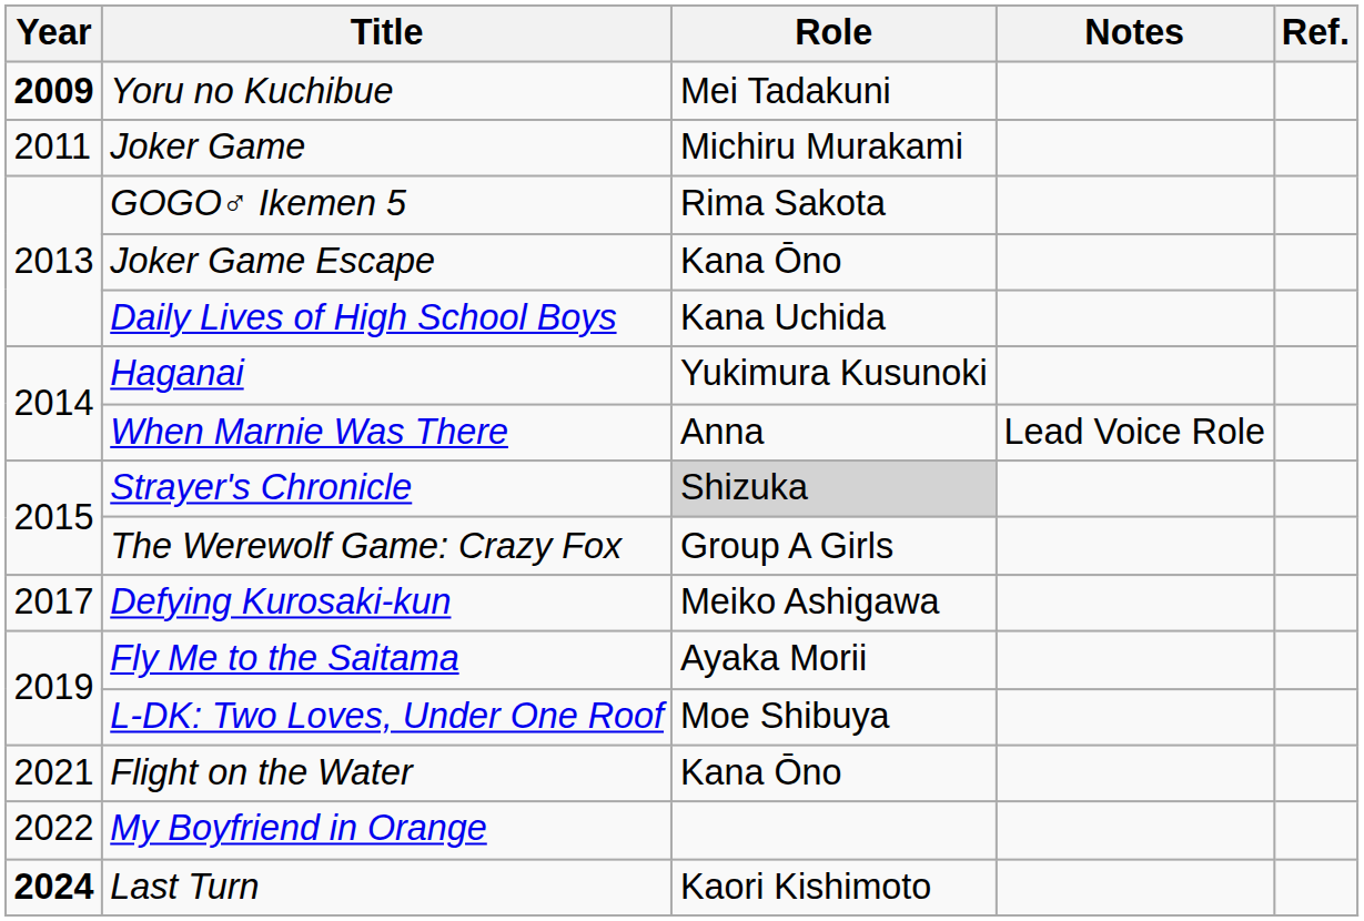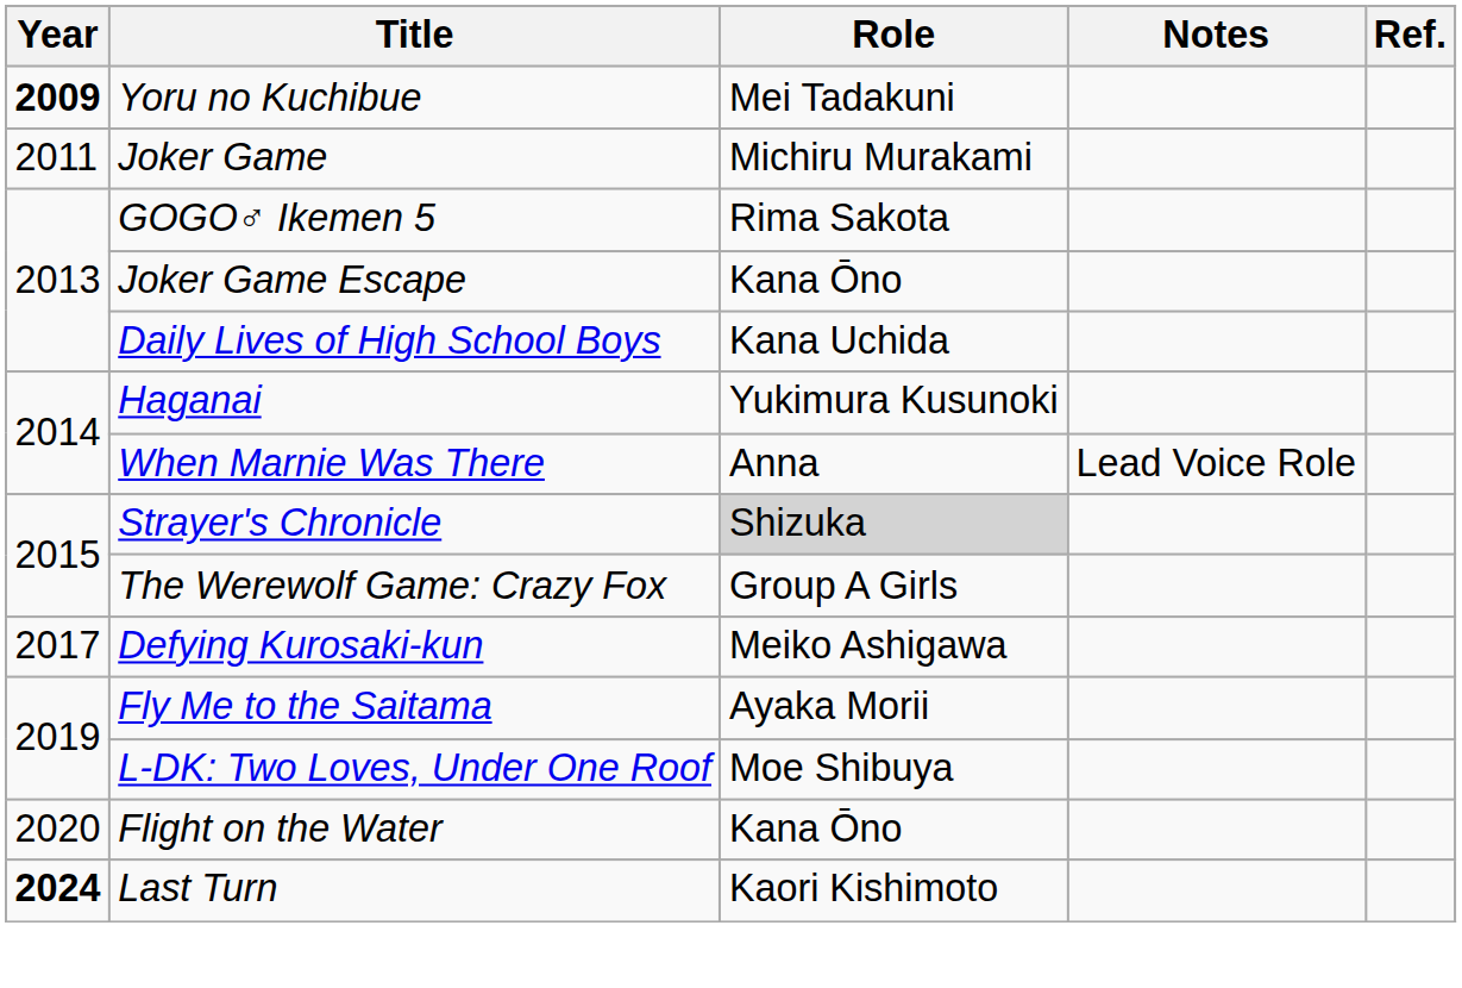Flight on the Water | Year: 2021 -> 2020
- row: 2022 | My Boyfriend in Orange
